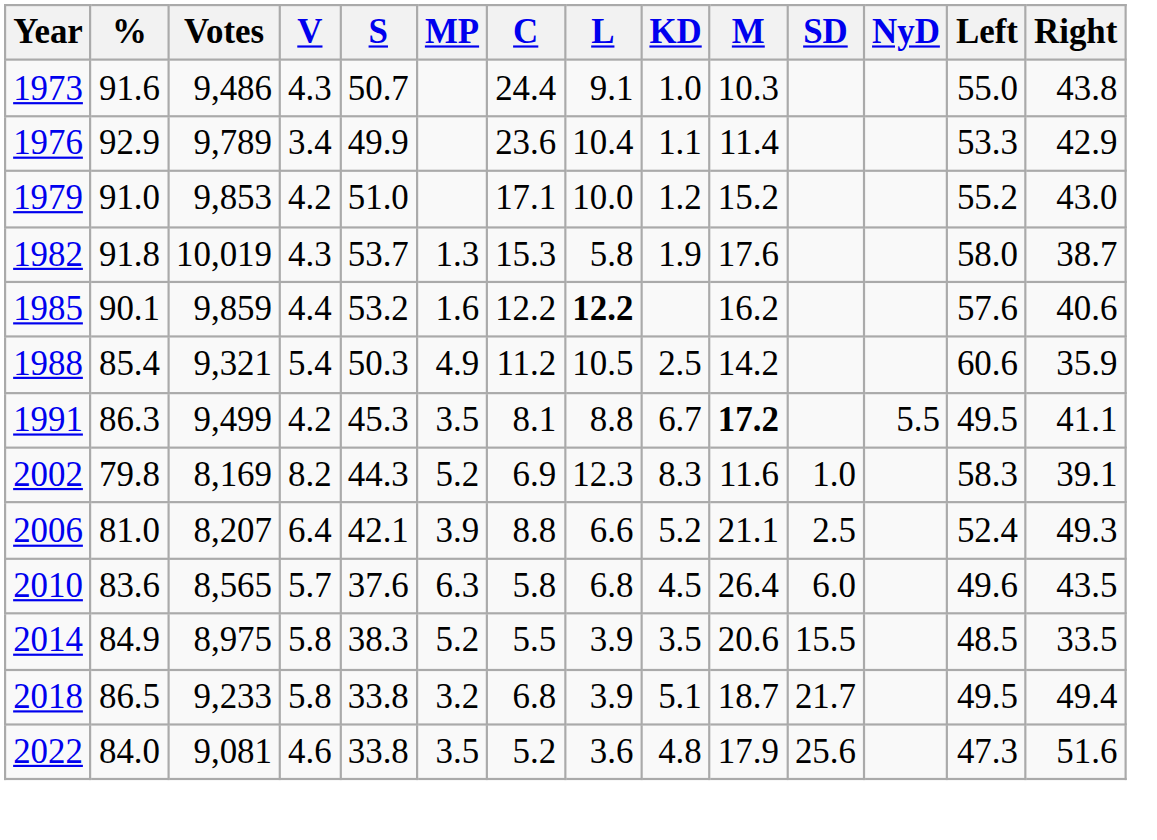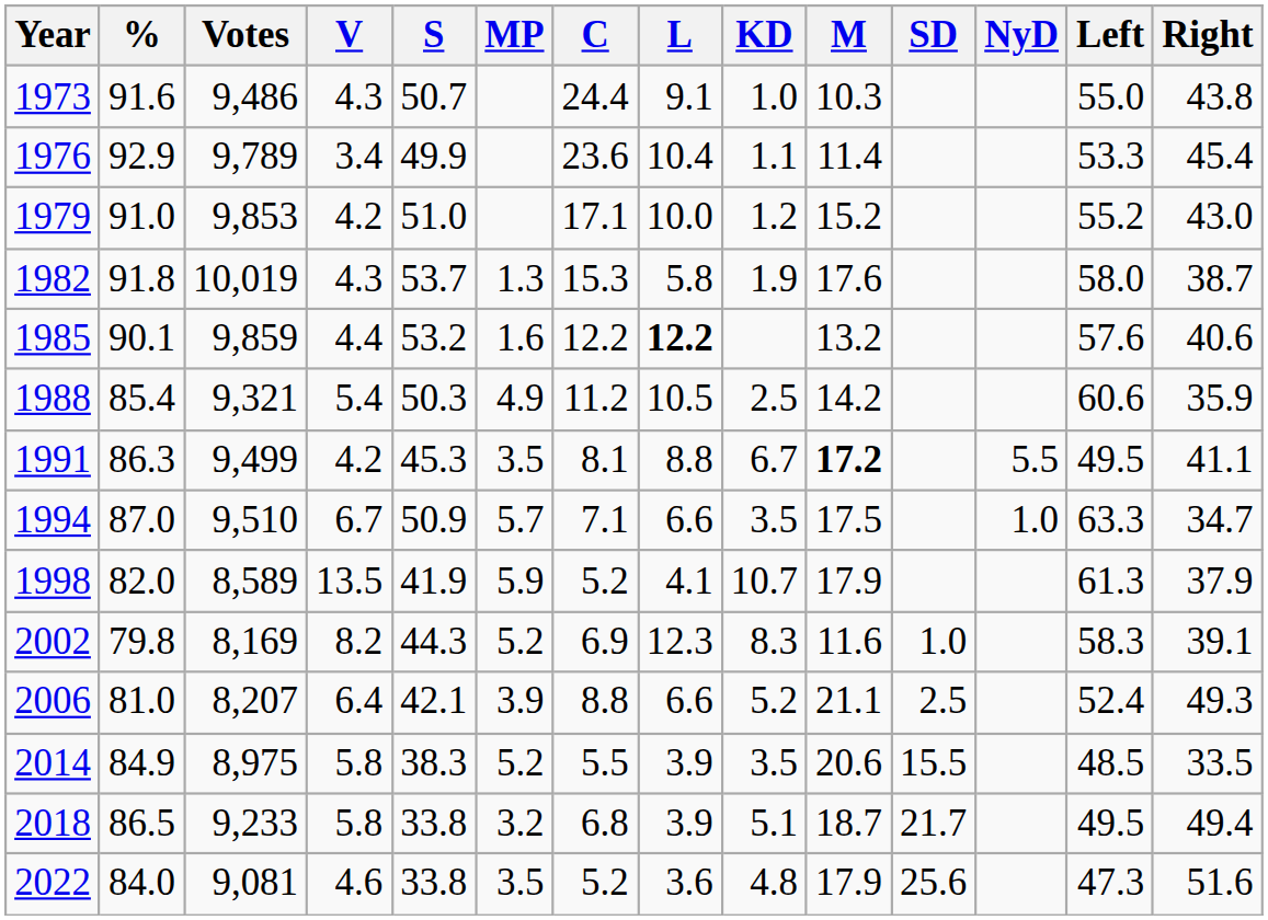1976 | Right: 42.9 -> 45.4
1985 | M: 16.2 -> 13.2
+ row: 1994 | 87.0 | 9,510 | 6.7 | 50.9 | 5.7 | 7.1 | 6.6 | 3.5 | 17.5 | 1.0 | 63.3 | 34.7
+ row: 1998 | 82.0 | 8,589 | 13.5 | 41.9 | 5.9 | 5.2 | 4.1 | 10.7 | 17.9 | 61.3 | 37.9
- row: 2010 | 83.6 | 8,565 | 5.7 | 37.6 | 6.3 | 5.8 | 6.8 | 4.5 | 26.4 | 6.0 | 49.6 | 43.5
